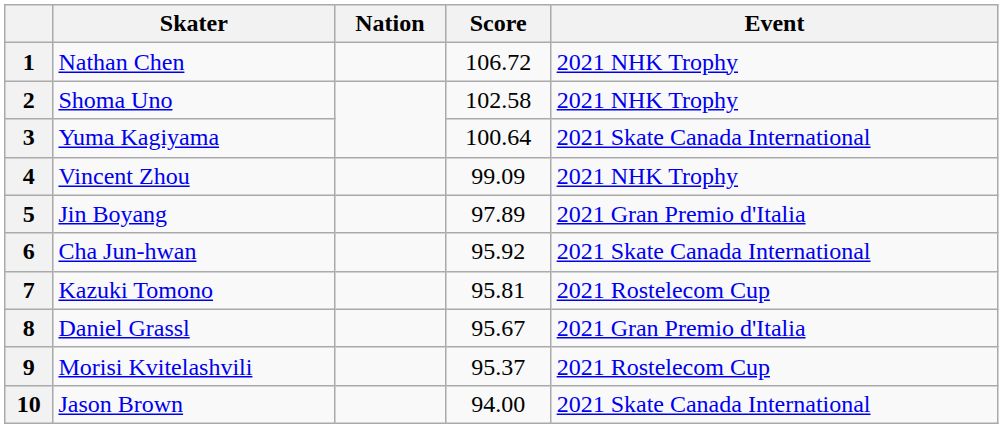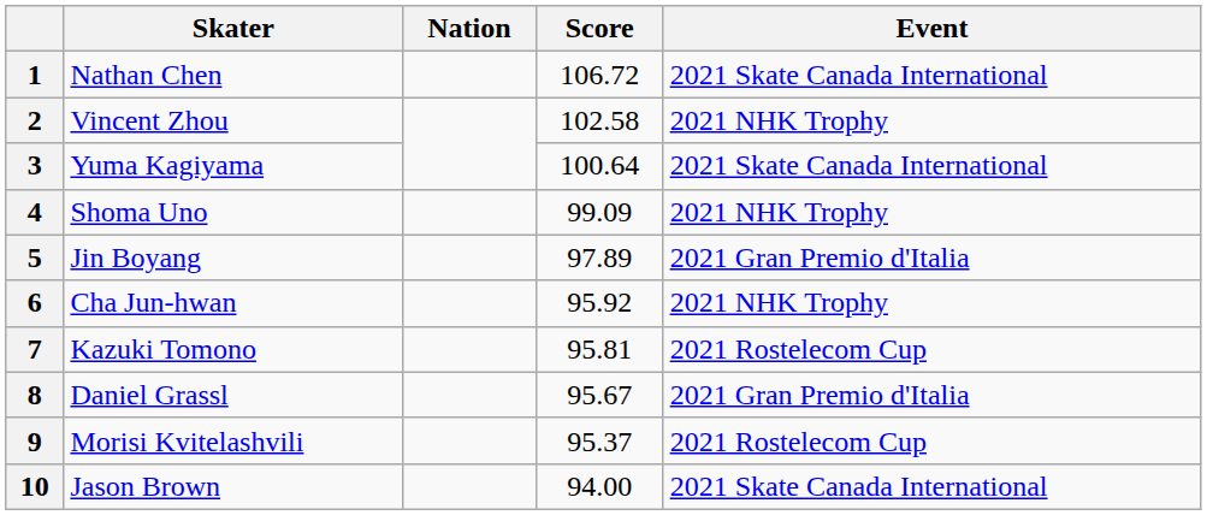1 | Event: 2021 NHK Trophy -> 2021 Skate Canada International
2 | Skater: Shoma Uno -> Vincent Zhou
4 | Skater: Vincent Zhou -> Shoma Uno
6 | Event: 2021 Skate Canada International -> 2021 NHK Trophy
